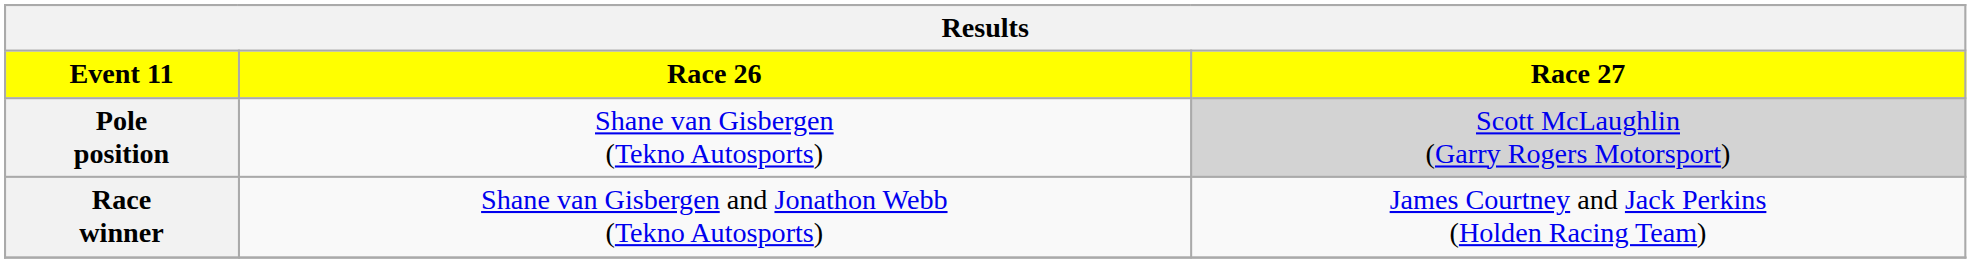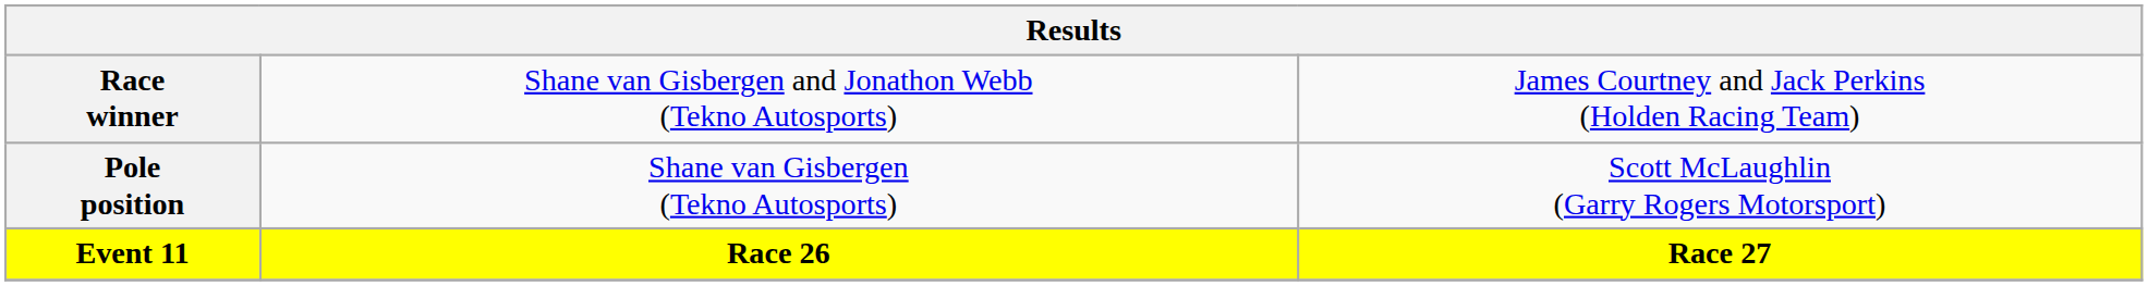rows swapped: Event 11 <-> Race winner
Pole position | column 3: lightgrey background -> no background
